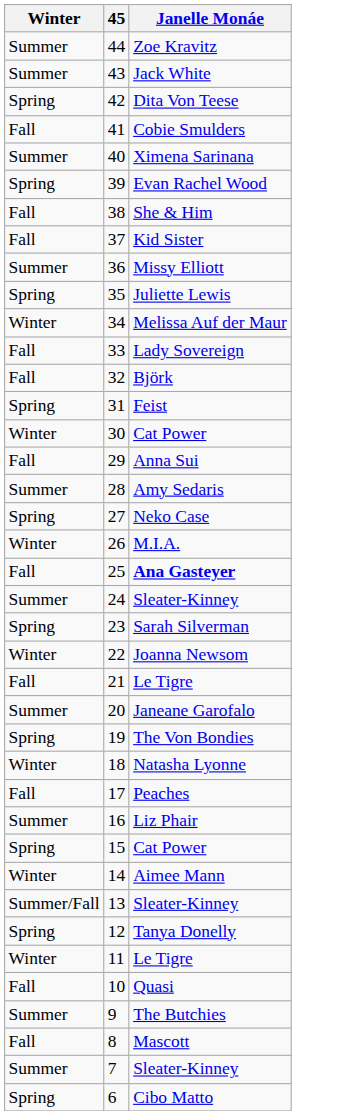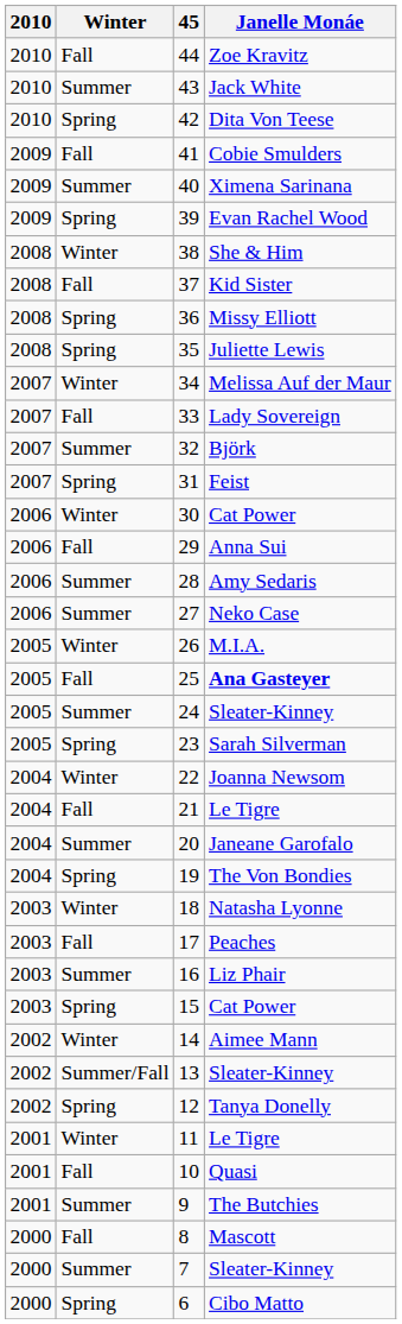+ column: 2010 | 2010 | 2010 | 2010 | 2009 | 2009 | 2009 | 2008 | 2008 | 2008 | 2008 | 2007 | 2007 | 2007 | 2007 | 2006 | 2006 | 2006 | 2006 | 2005 | 2005 | 2005 | 2005 | 2004 | 2004 | 2004 | 2004 | 2003 | 2003 | 2003 | 2003 | 2002 | 2002 | 2002 | 2001 | 2001 | 2001 | 2000 | 2000 | 2000
44 | Winter: Summer -> Fall
38 | Winter: Fall -> Winter
36 | Winter: Summer -> Spring
32 | Winter: Fall -> Summer
27 | Winter: Spring -> Summer
